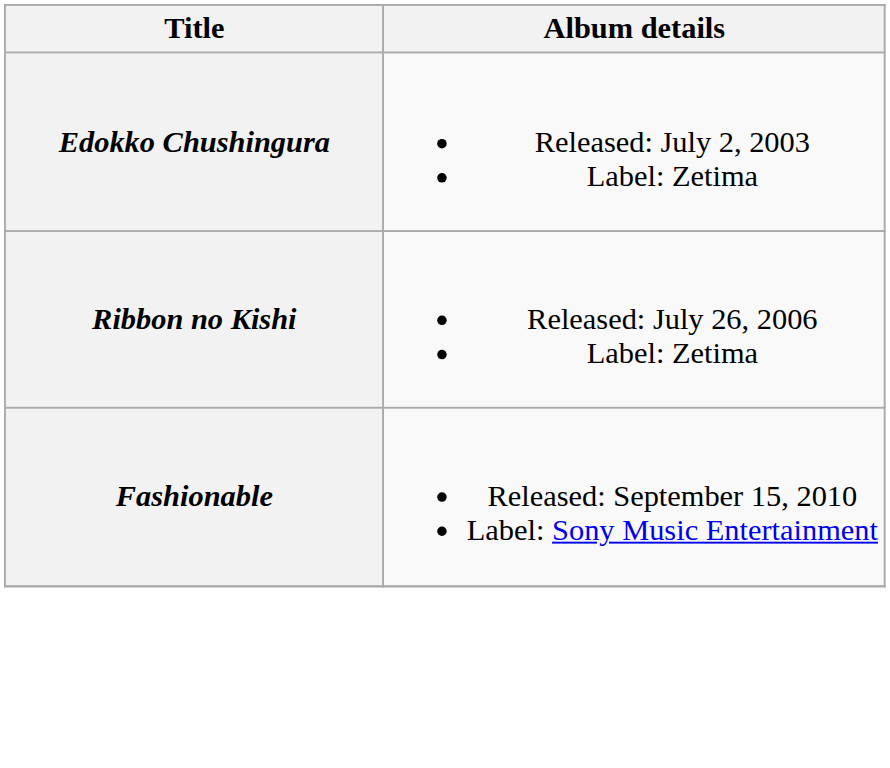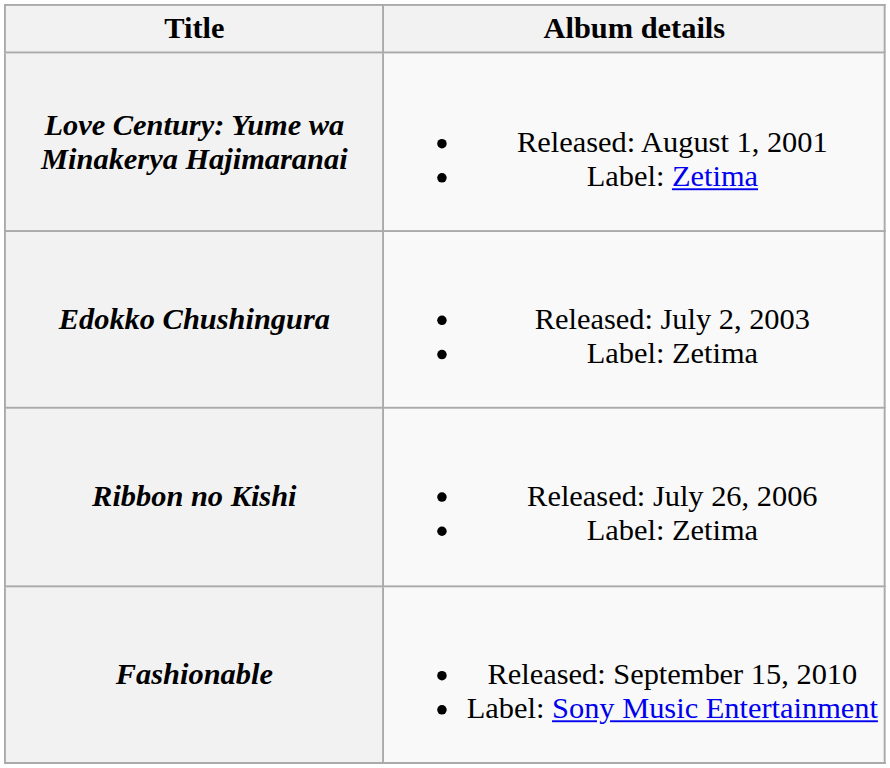+ row: Love Century: Yume wa Minakerya Hajimaranai | Released: August 1, 2001 Label: Zetima
